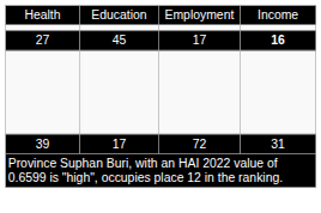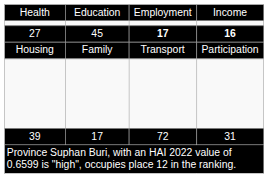27 | column 3: normal -> bold
+ row: Housing | Family | Transport | Participation
